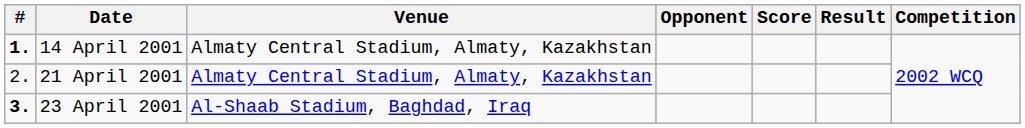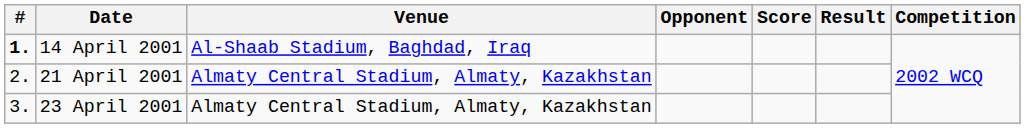14 April 2001 | Venue: Almaty Central Stadium, Almaty, Kazakhstan -> Al-Shaab Stadium, Baghdad, Iraq
23 April 2001 | #: bold -> normal
23 April 2001 | Venue: Al-Shaab Stadium, Baghdad, Iraq -> Almaty Central Stadium, Almaty, Kazakhstan
